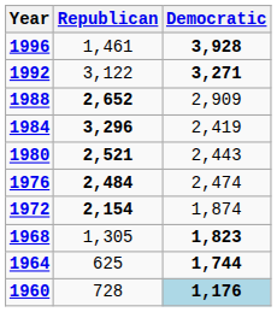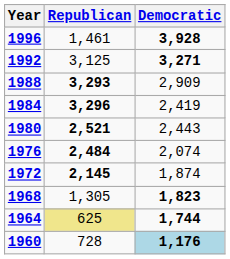1992 | Republican: 3,122 -> 3,125
1988 | Republican: 2,652 -> 3,293
1976 | Democratic: 2,474 -> 2,074
1972 | Republican: 2,154 -> 2,145
1964 | Republican: no background -> khaki background
